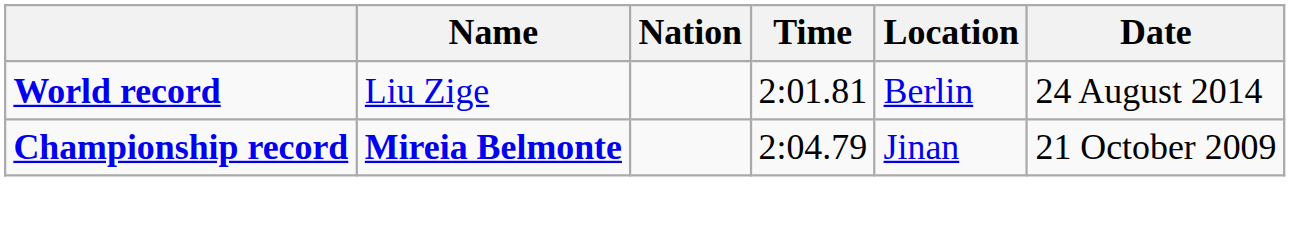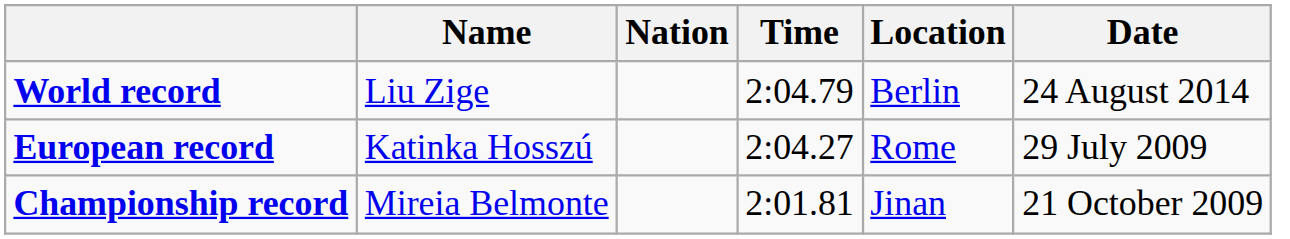World record | Time: 2:01.81 -> 2:04.79
+ row: European record | Katinka Hosszú | 2:04.27 | Rome | 29 July 2009
Championship record | Name: bold -> normal
Championship record | Time: 2:04.79 -> 2:01.81
